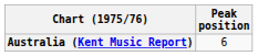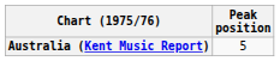Australia (Kent Music Report) | Peak position: 6 -> 5
